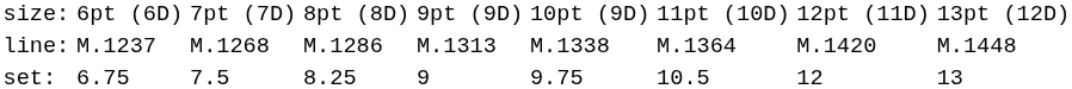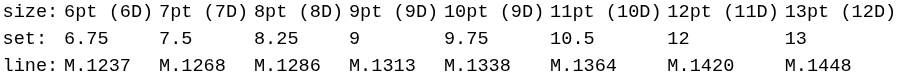rows swapped: set: <-> line:
